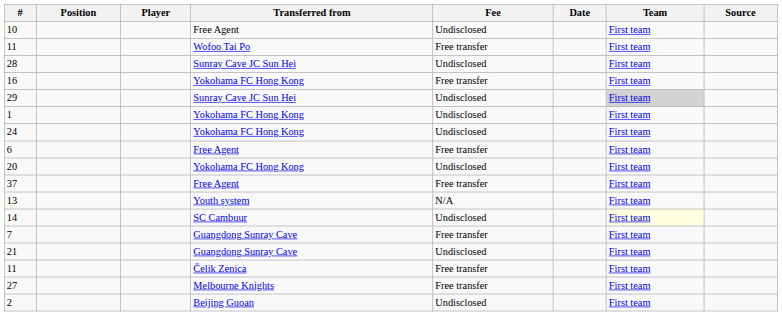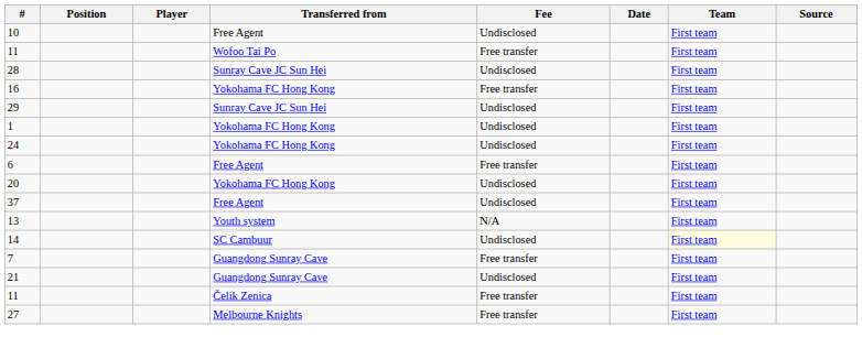29 | Team: lightgrey background -> no background
37 | Fee: Free transfer -> Undisclosed
- row: 2 | Beijing Guoan | Undisclosed | First team
